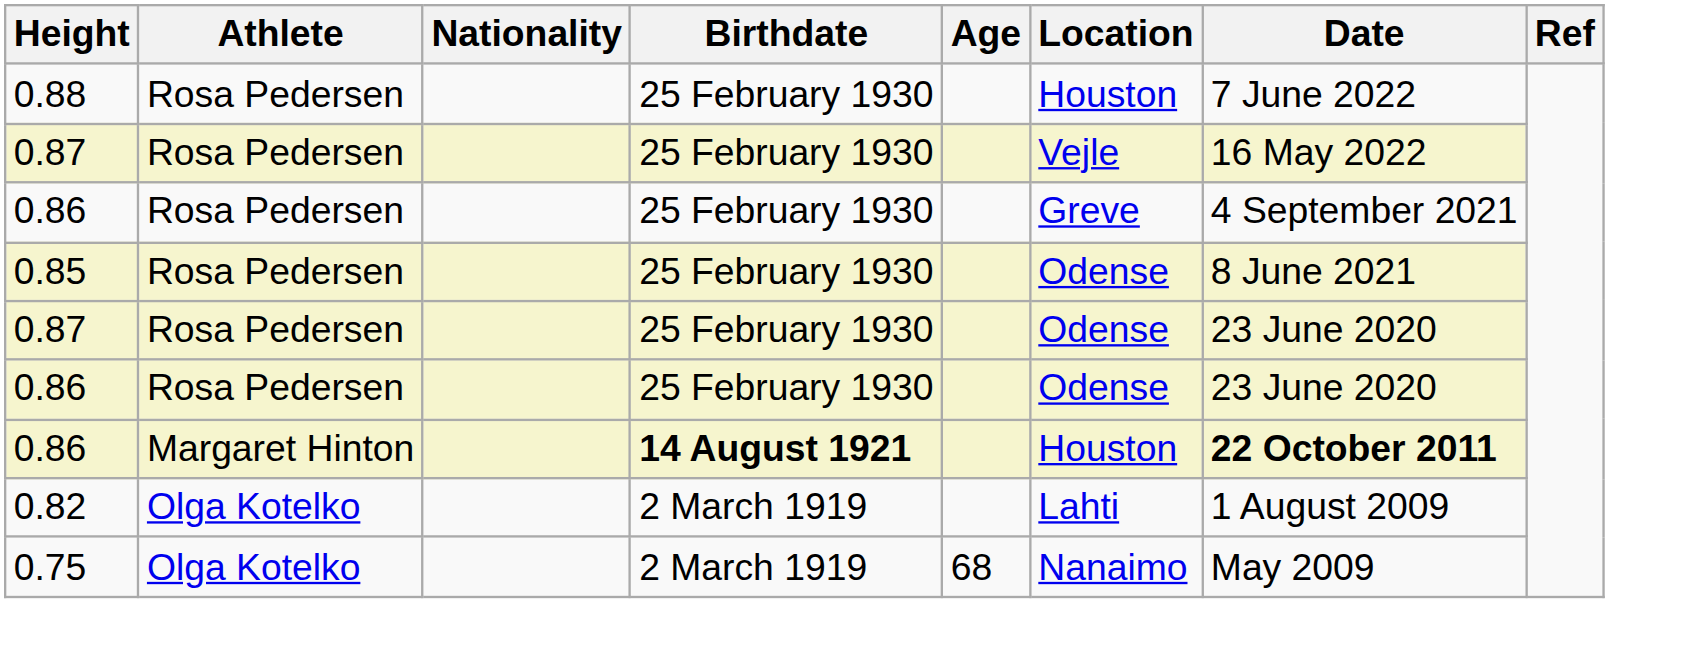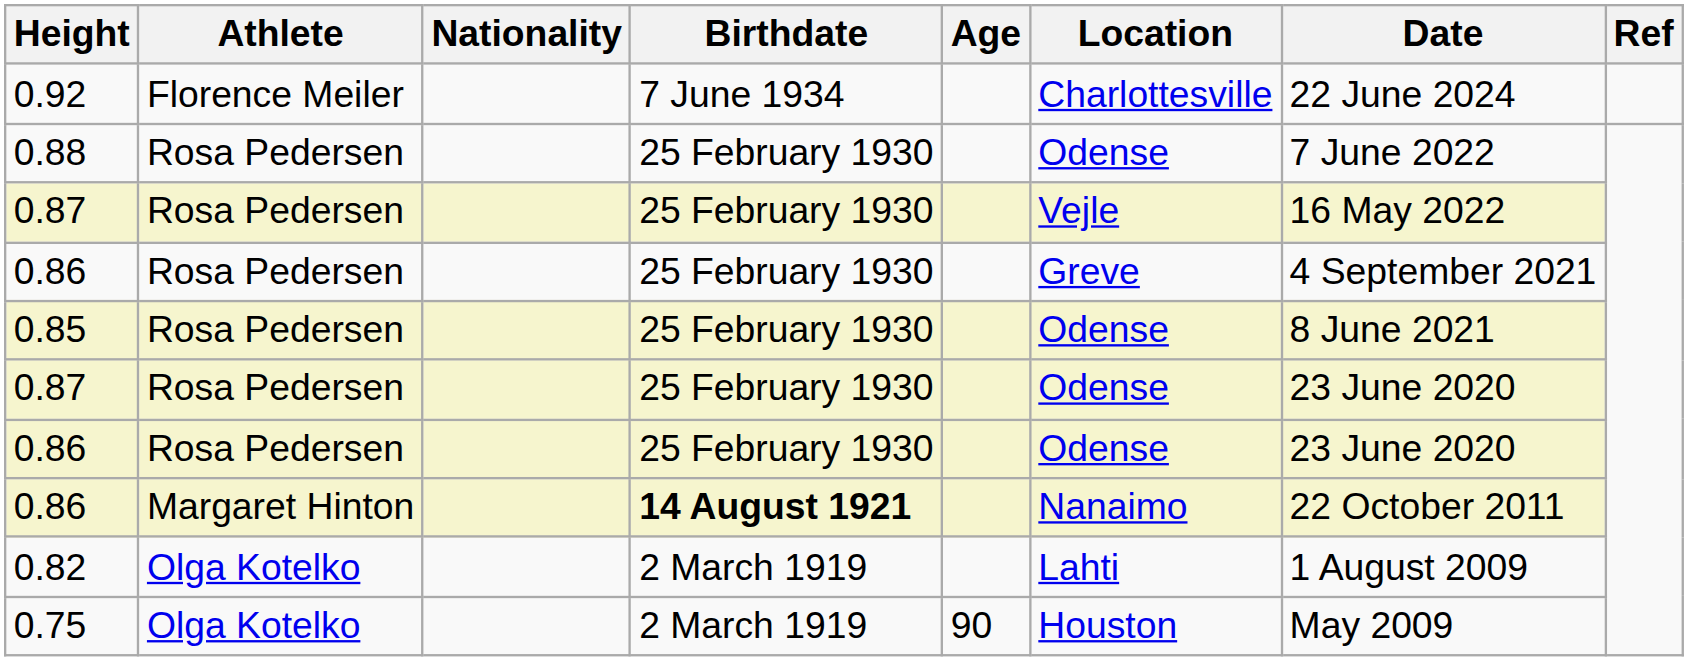+ row: 0.92 | Florence Meiler | 7 June 1934 | Charlottesville | 22 June 2024
0.88 | Location: Houston -> Odense
0.86 / Margaret Hinton | Location: Houston -> Nanaimo
0.86 / Margaret Hinton | Date: bold -> normal
0.75 | Age: 68 -> 90
0.75 | Location: Nanaimo -> Houston
